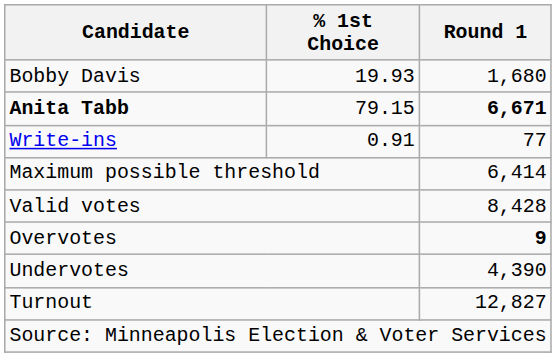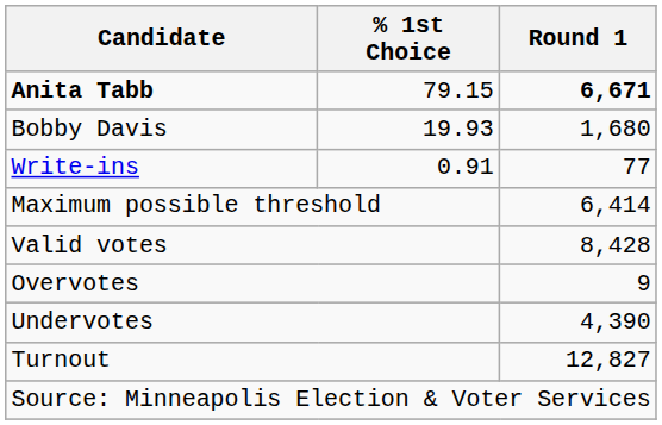rows swapped: Anita Tabb <-> Bobby Davis
Overvotes | Round 1: bold -> normal
